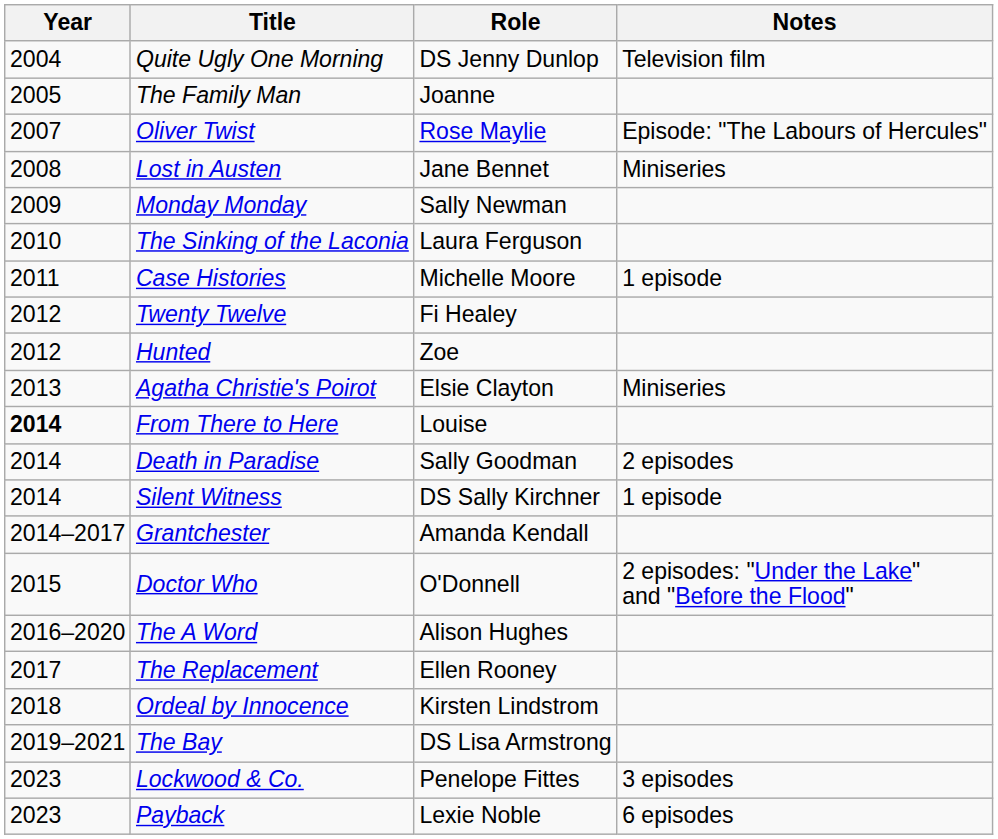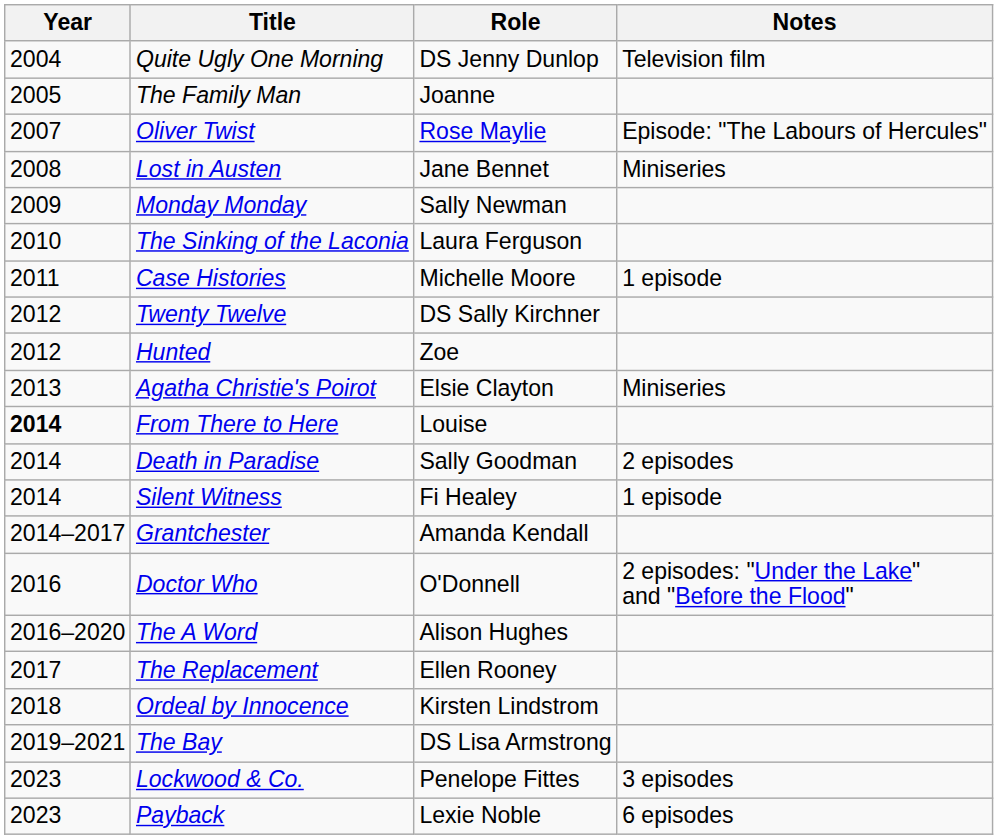Twenty Twelve | Role: Fi Healey -> DS Sally Kirchner
Silent Witness | Role: DS Sally Kirchner -> Fi Healey
Doctor Who | Year: 2015 -> 2016
